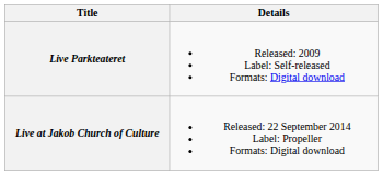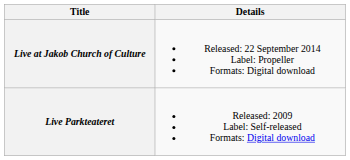rows swapped: Live Parkteateret <-> Live at Jakob Church of Culture
